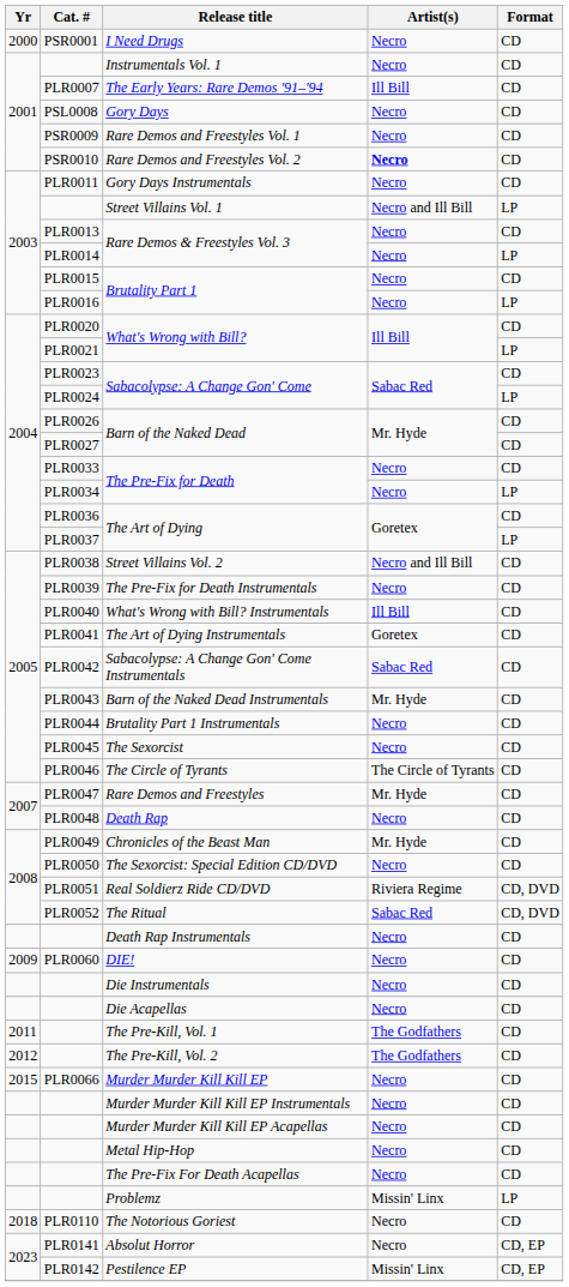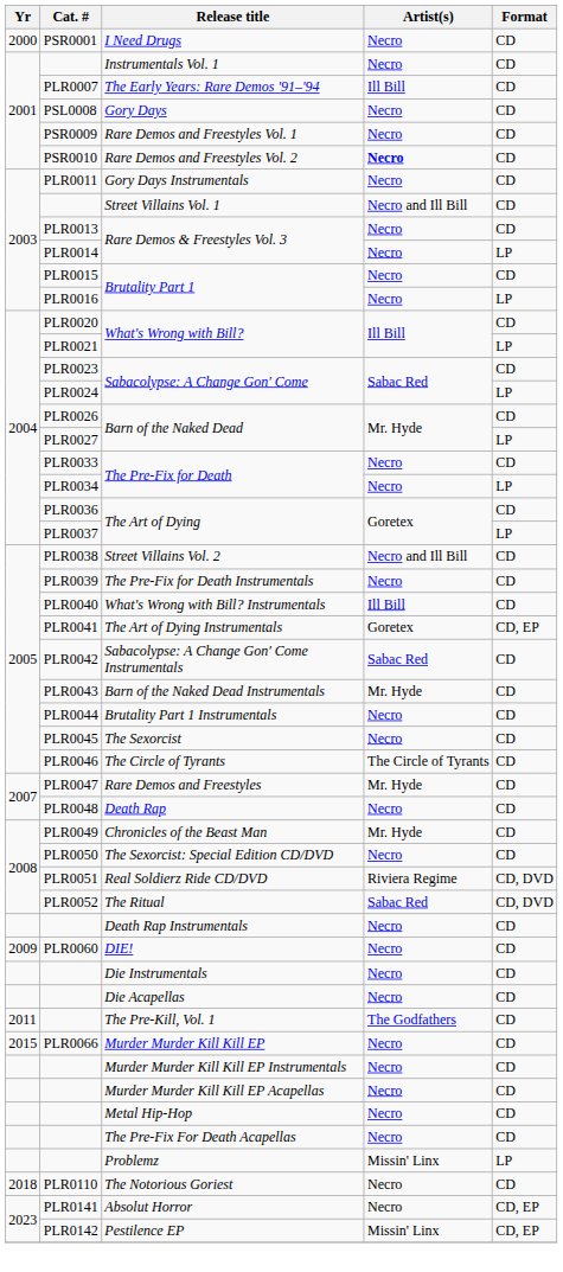Street Villains Vol. 1 | Format: LP -> CD
PLR0027 / Barn of the Naked Dead | Format: CD -> LP
The Art of Dying Instrumentals | Format: CD -> CD, EP
- row: 2012 | The Pre-Kill, Vol. 2 | The Godfathers | CD
